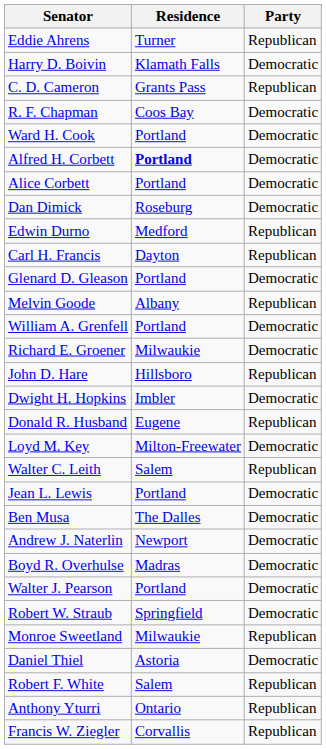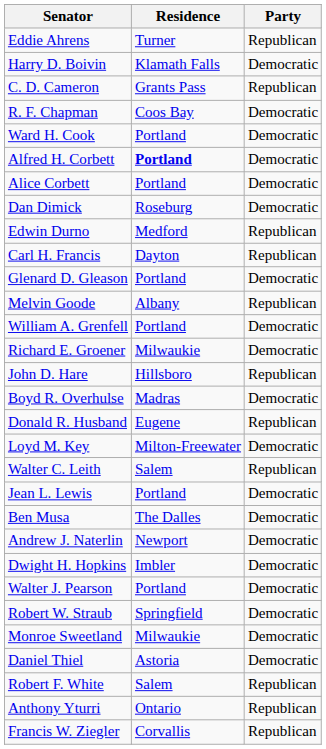rows swapped: Dwight H. Hopkins <-> Boyd R. Overhulse
Monroe Sweetland | Party: Republican -> Democratic
